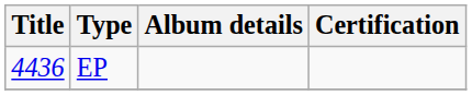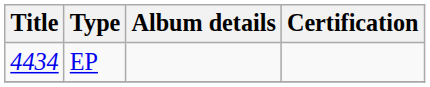EP | Title: 4436 -> 4434
